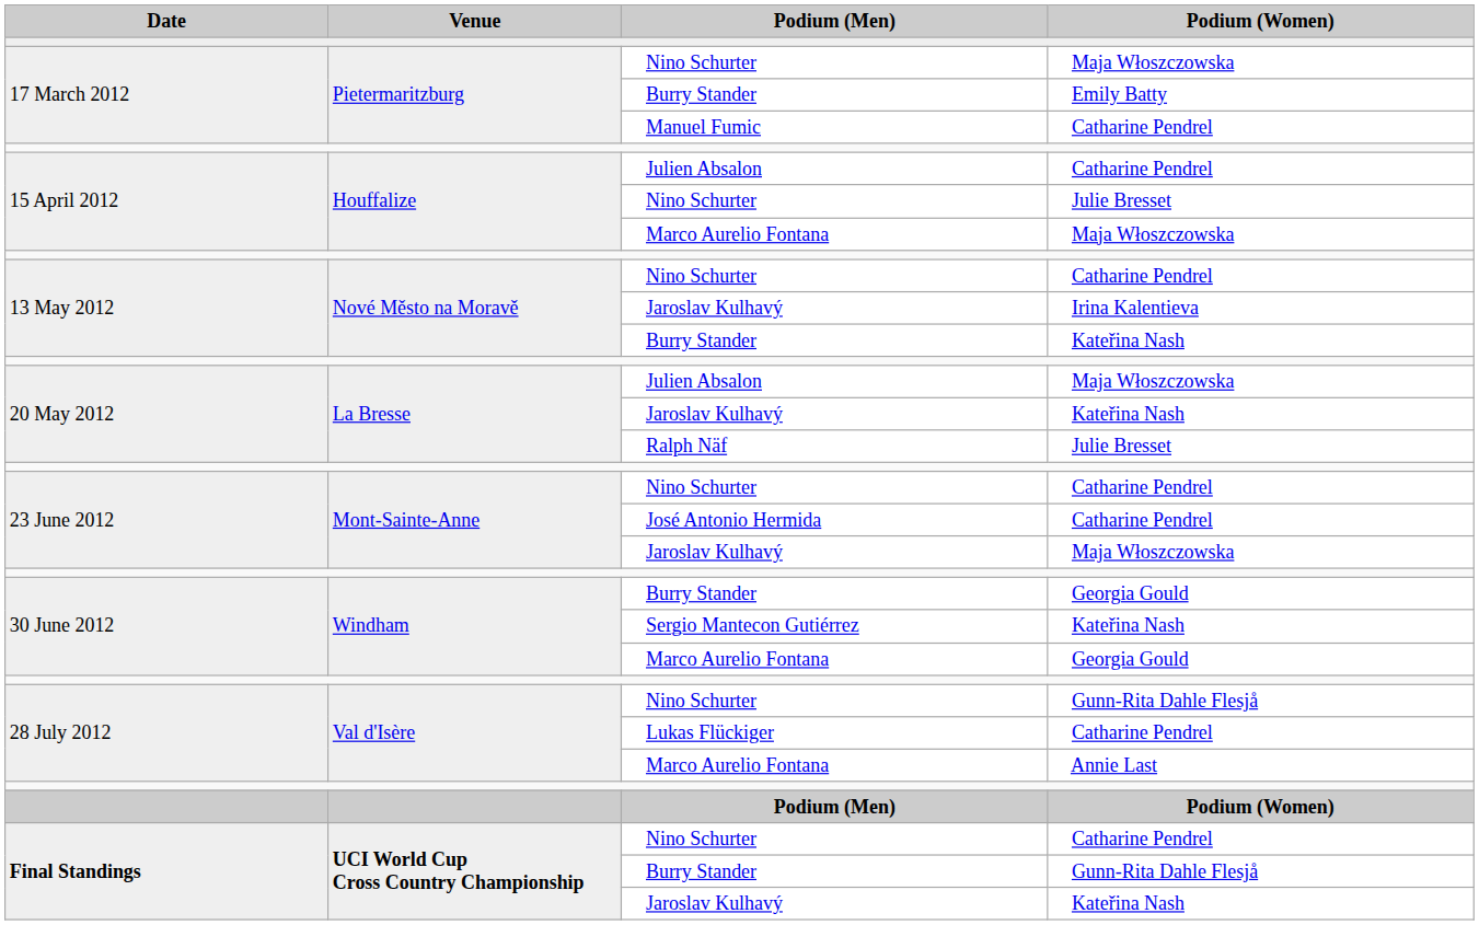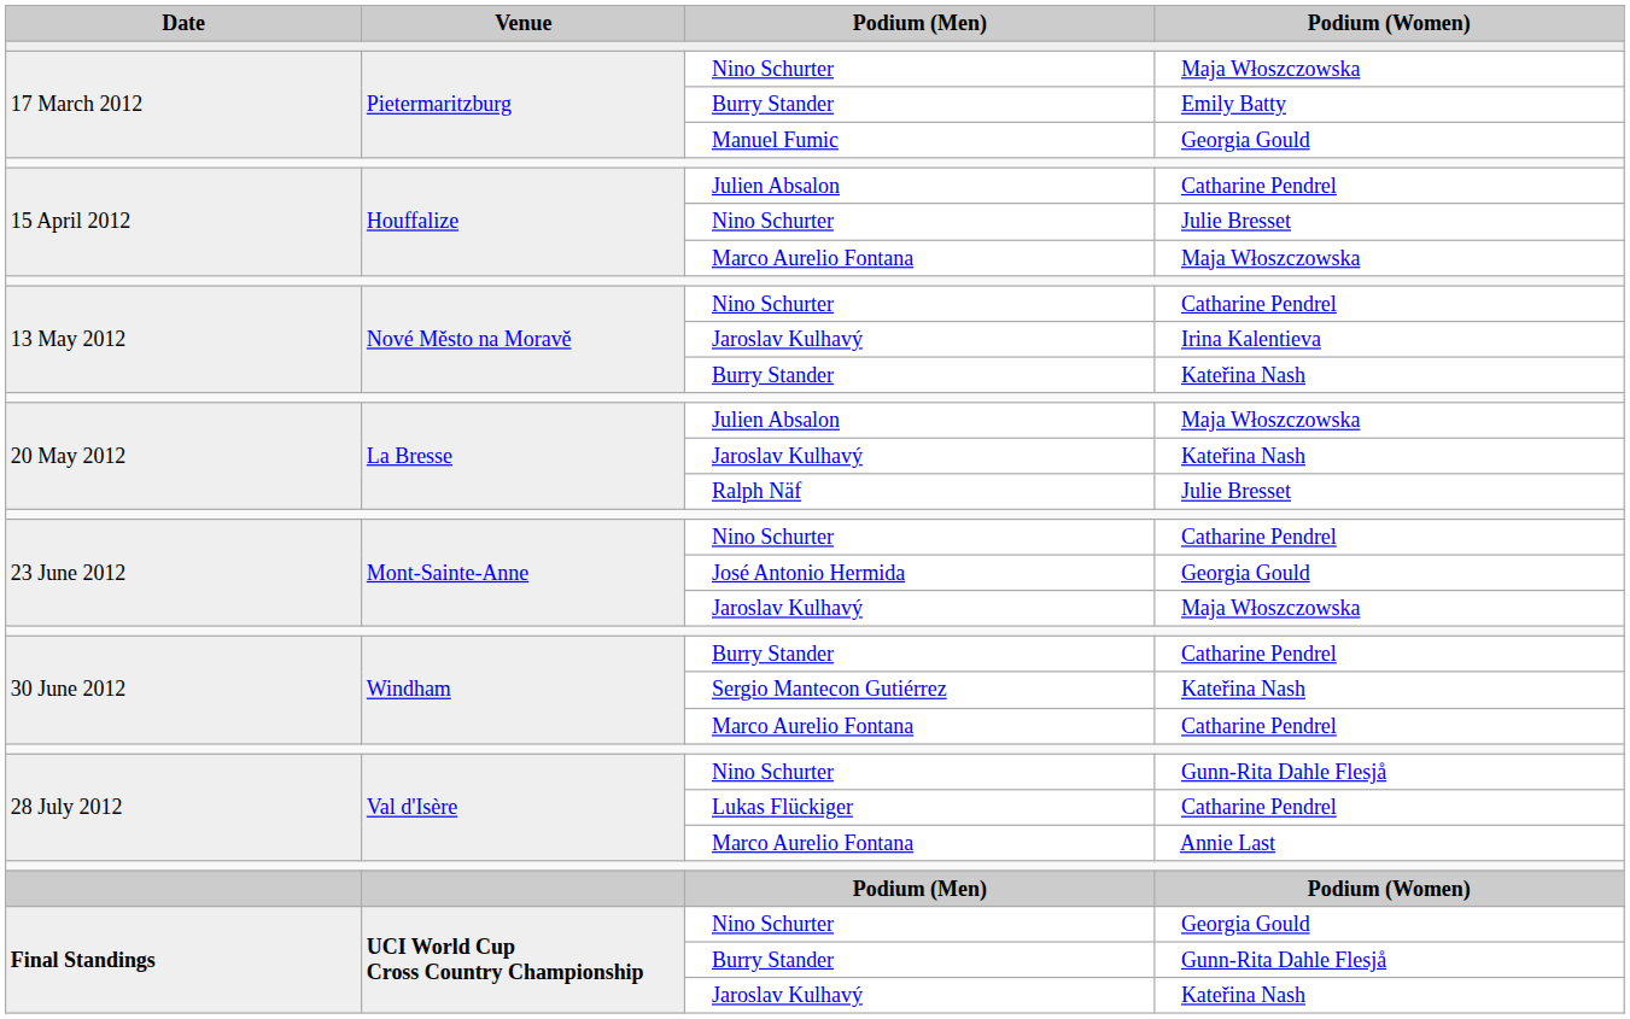Manuel Fumic | Podium (Women): Catharine Pendrel -> Georgia Gould
José Antonio Hermida | Podium (Women): Catharine Pendrel -> Georgia Gould
30 June 2012 / Burry Stander | Podium (Women): Georgia Gould -> Catharine Pendrel
30 June 2012 / Marco Aurelio Fontana | Podium (Women): Georgia Gould -> Catharine Pendrel
Final Standings / Nino Schurter | Podium (Women): Catharine Pendrel -> Georgia Gould
